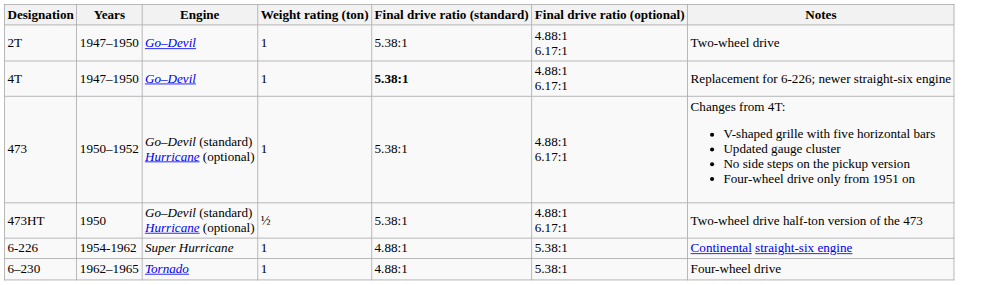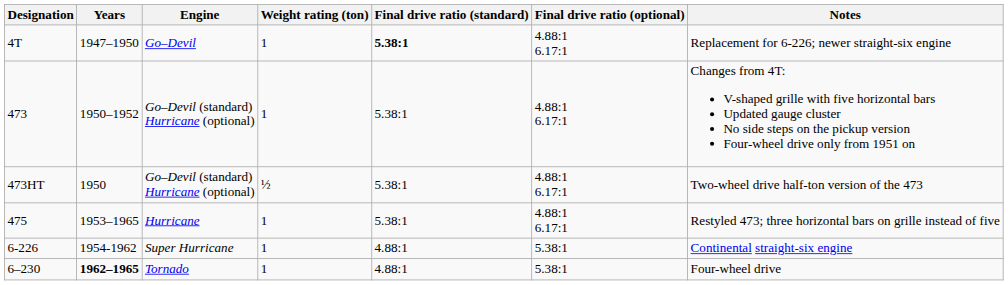- row: 2T | 1947–1950 | Go–Devil | 1 | 5.38:1 | 4.88:1 6.17:1 | Two-wheel drive
+ row: 475 | 1953–1965 | Hurricane | 1 | 5.38:1 | 4.88:1 6.17:1 | Restyled 473; three horizontal bars on grille instead of five
6–230 | Years: normal -> bold
